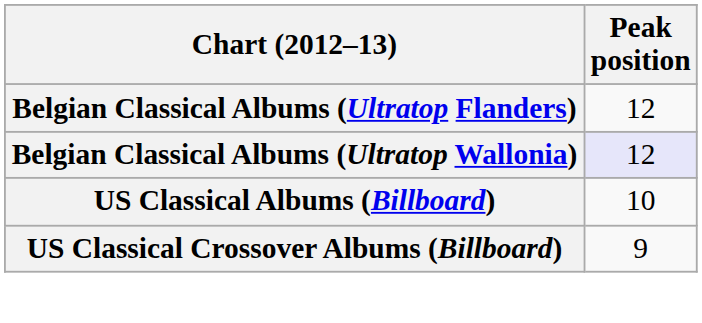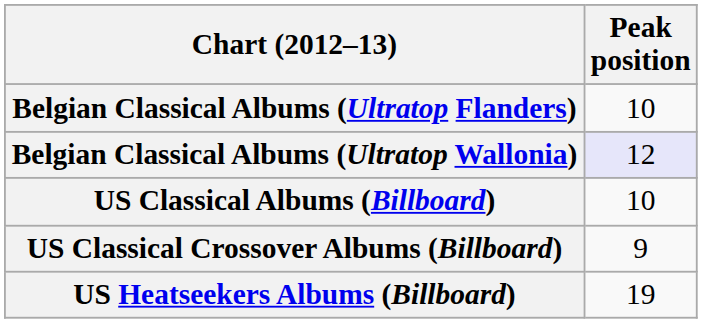Belgian Classical Albums (Ultratop Flanders) | Peak position: 12 -> 10
+ row: US Heatseekers Albums (Billboard) | 19
